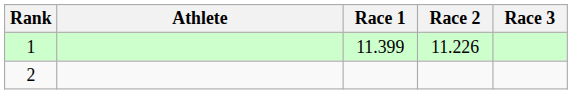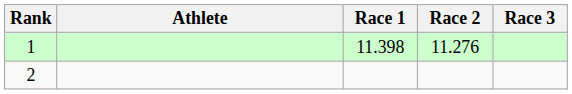1 | Race 1: 11.399 -> 11.398
1 | Race 2: 11.226 -> 11.276
